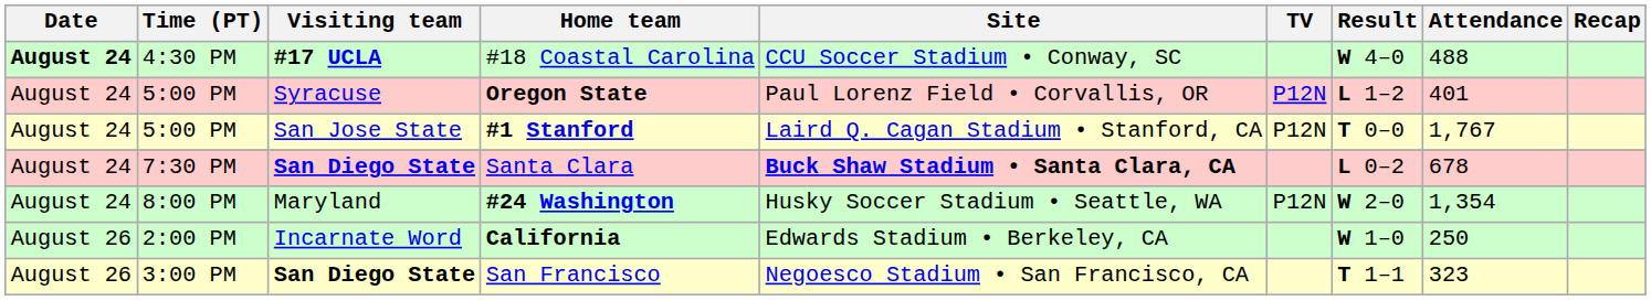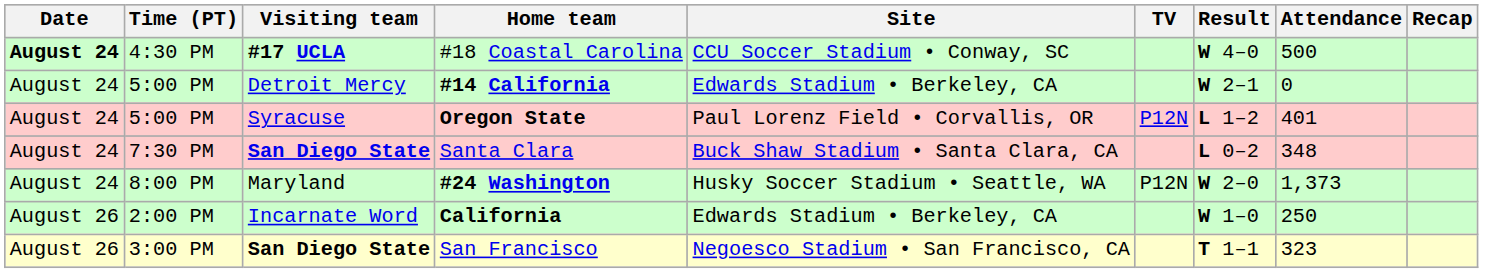#18 Coastal Carolina | Attendance: 488 -> 500
+ row: August 24 | 5:00 PM | Detroit Mercy | #14 California | Edwards Stadium • Berkeley, CA | W 2–1 | 0
- row: August 24 | 5:00 PM | San Jose State | #1 Stanford | Laird Q. Cagan Stadium • Stanford, CA | P12N | T 0–0 | 1,767
Santa Clara | Site: bold -> normal
Santa Clara | Attendance: 678 -> 348
#24 Washington | Attendance: 1,354 -> 1,373
